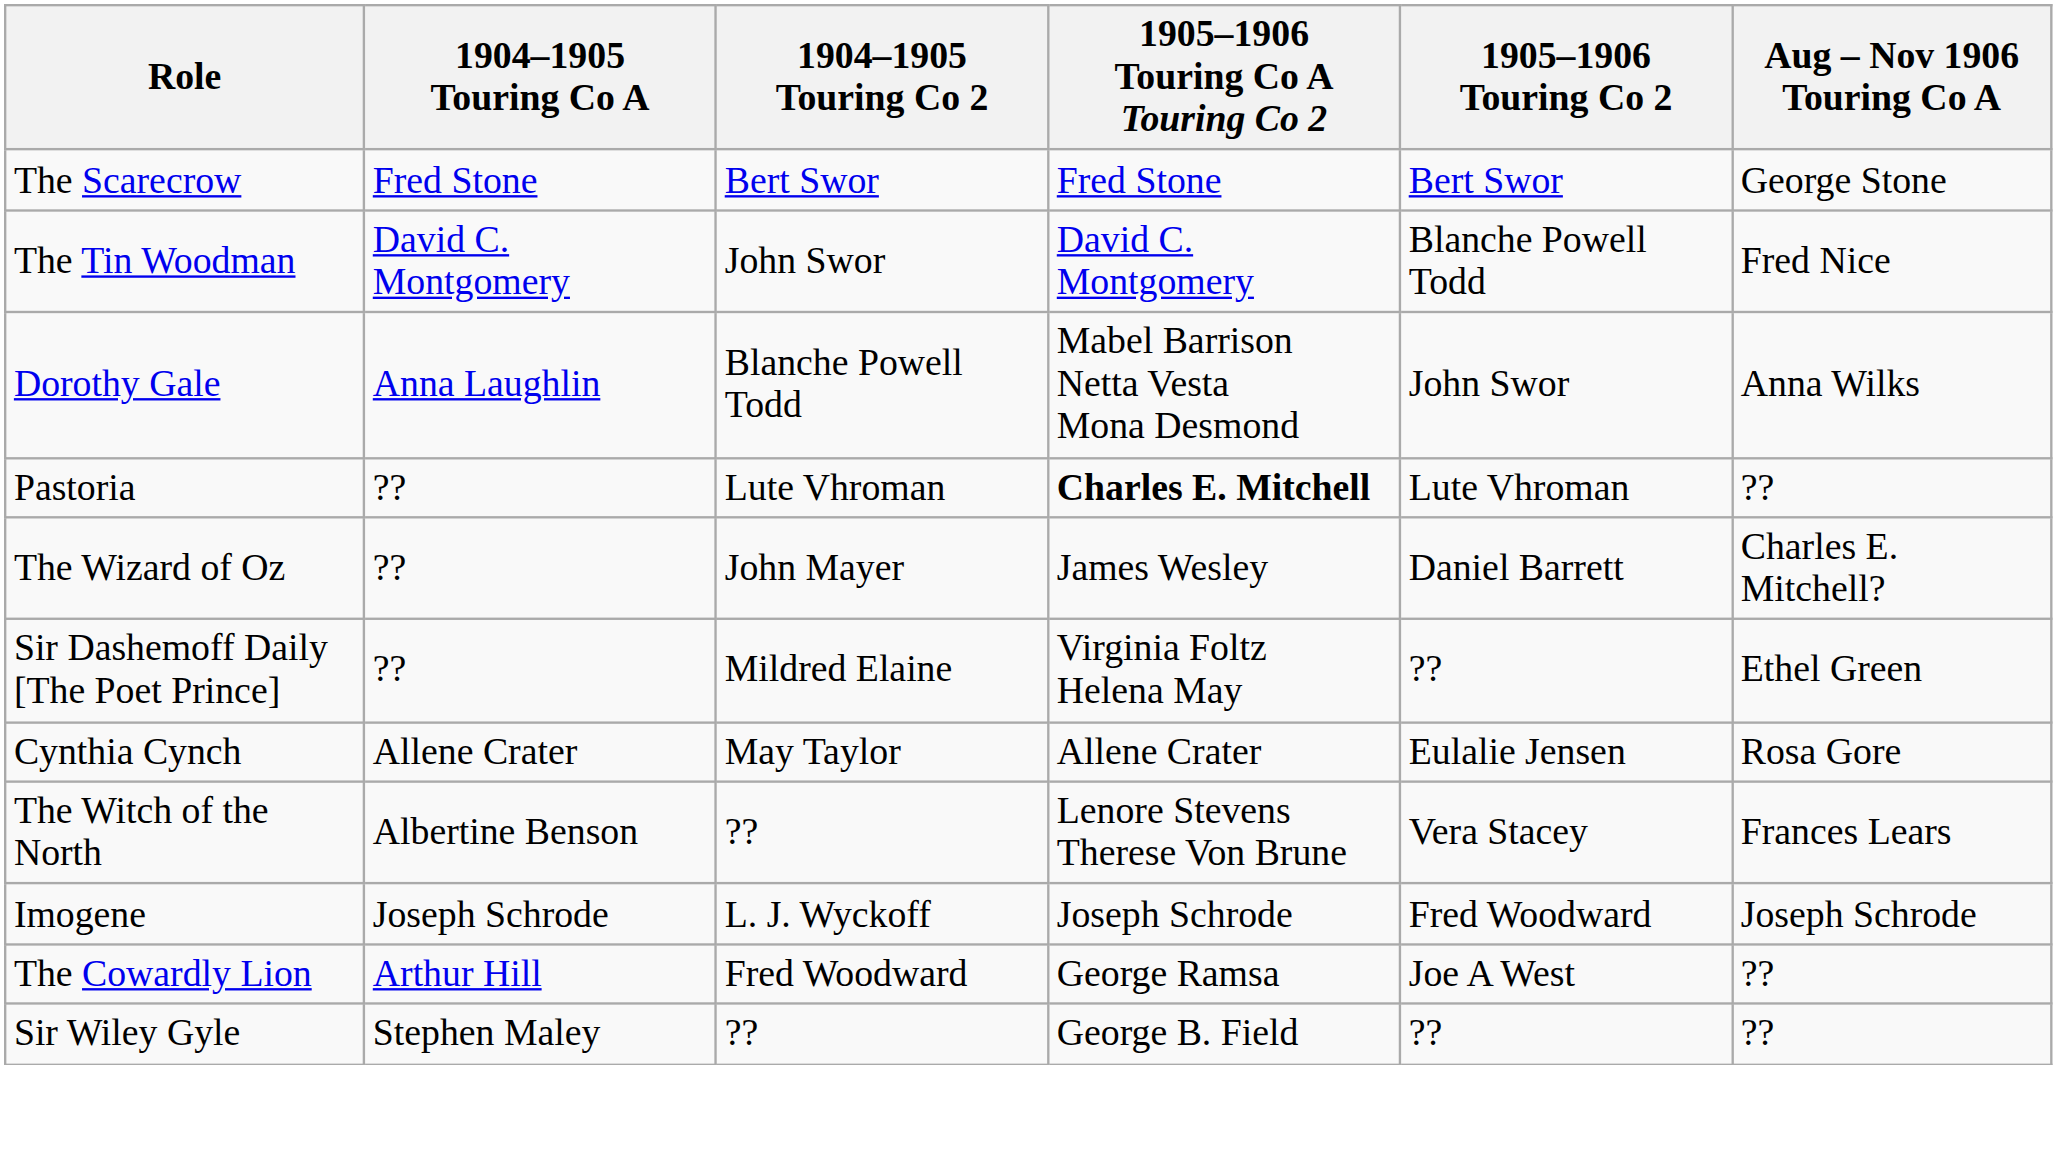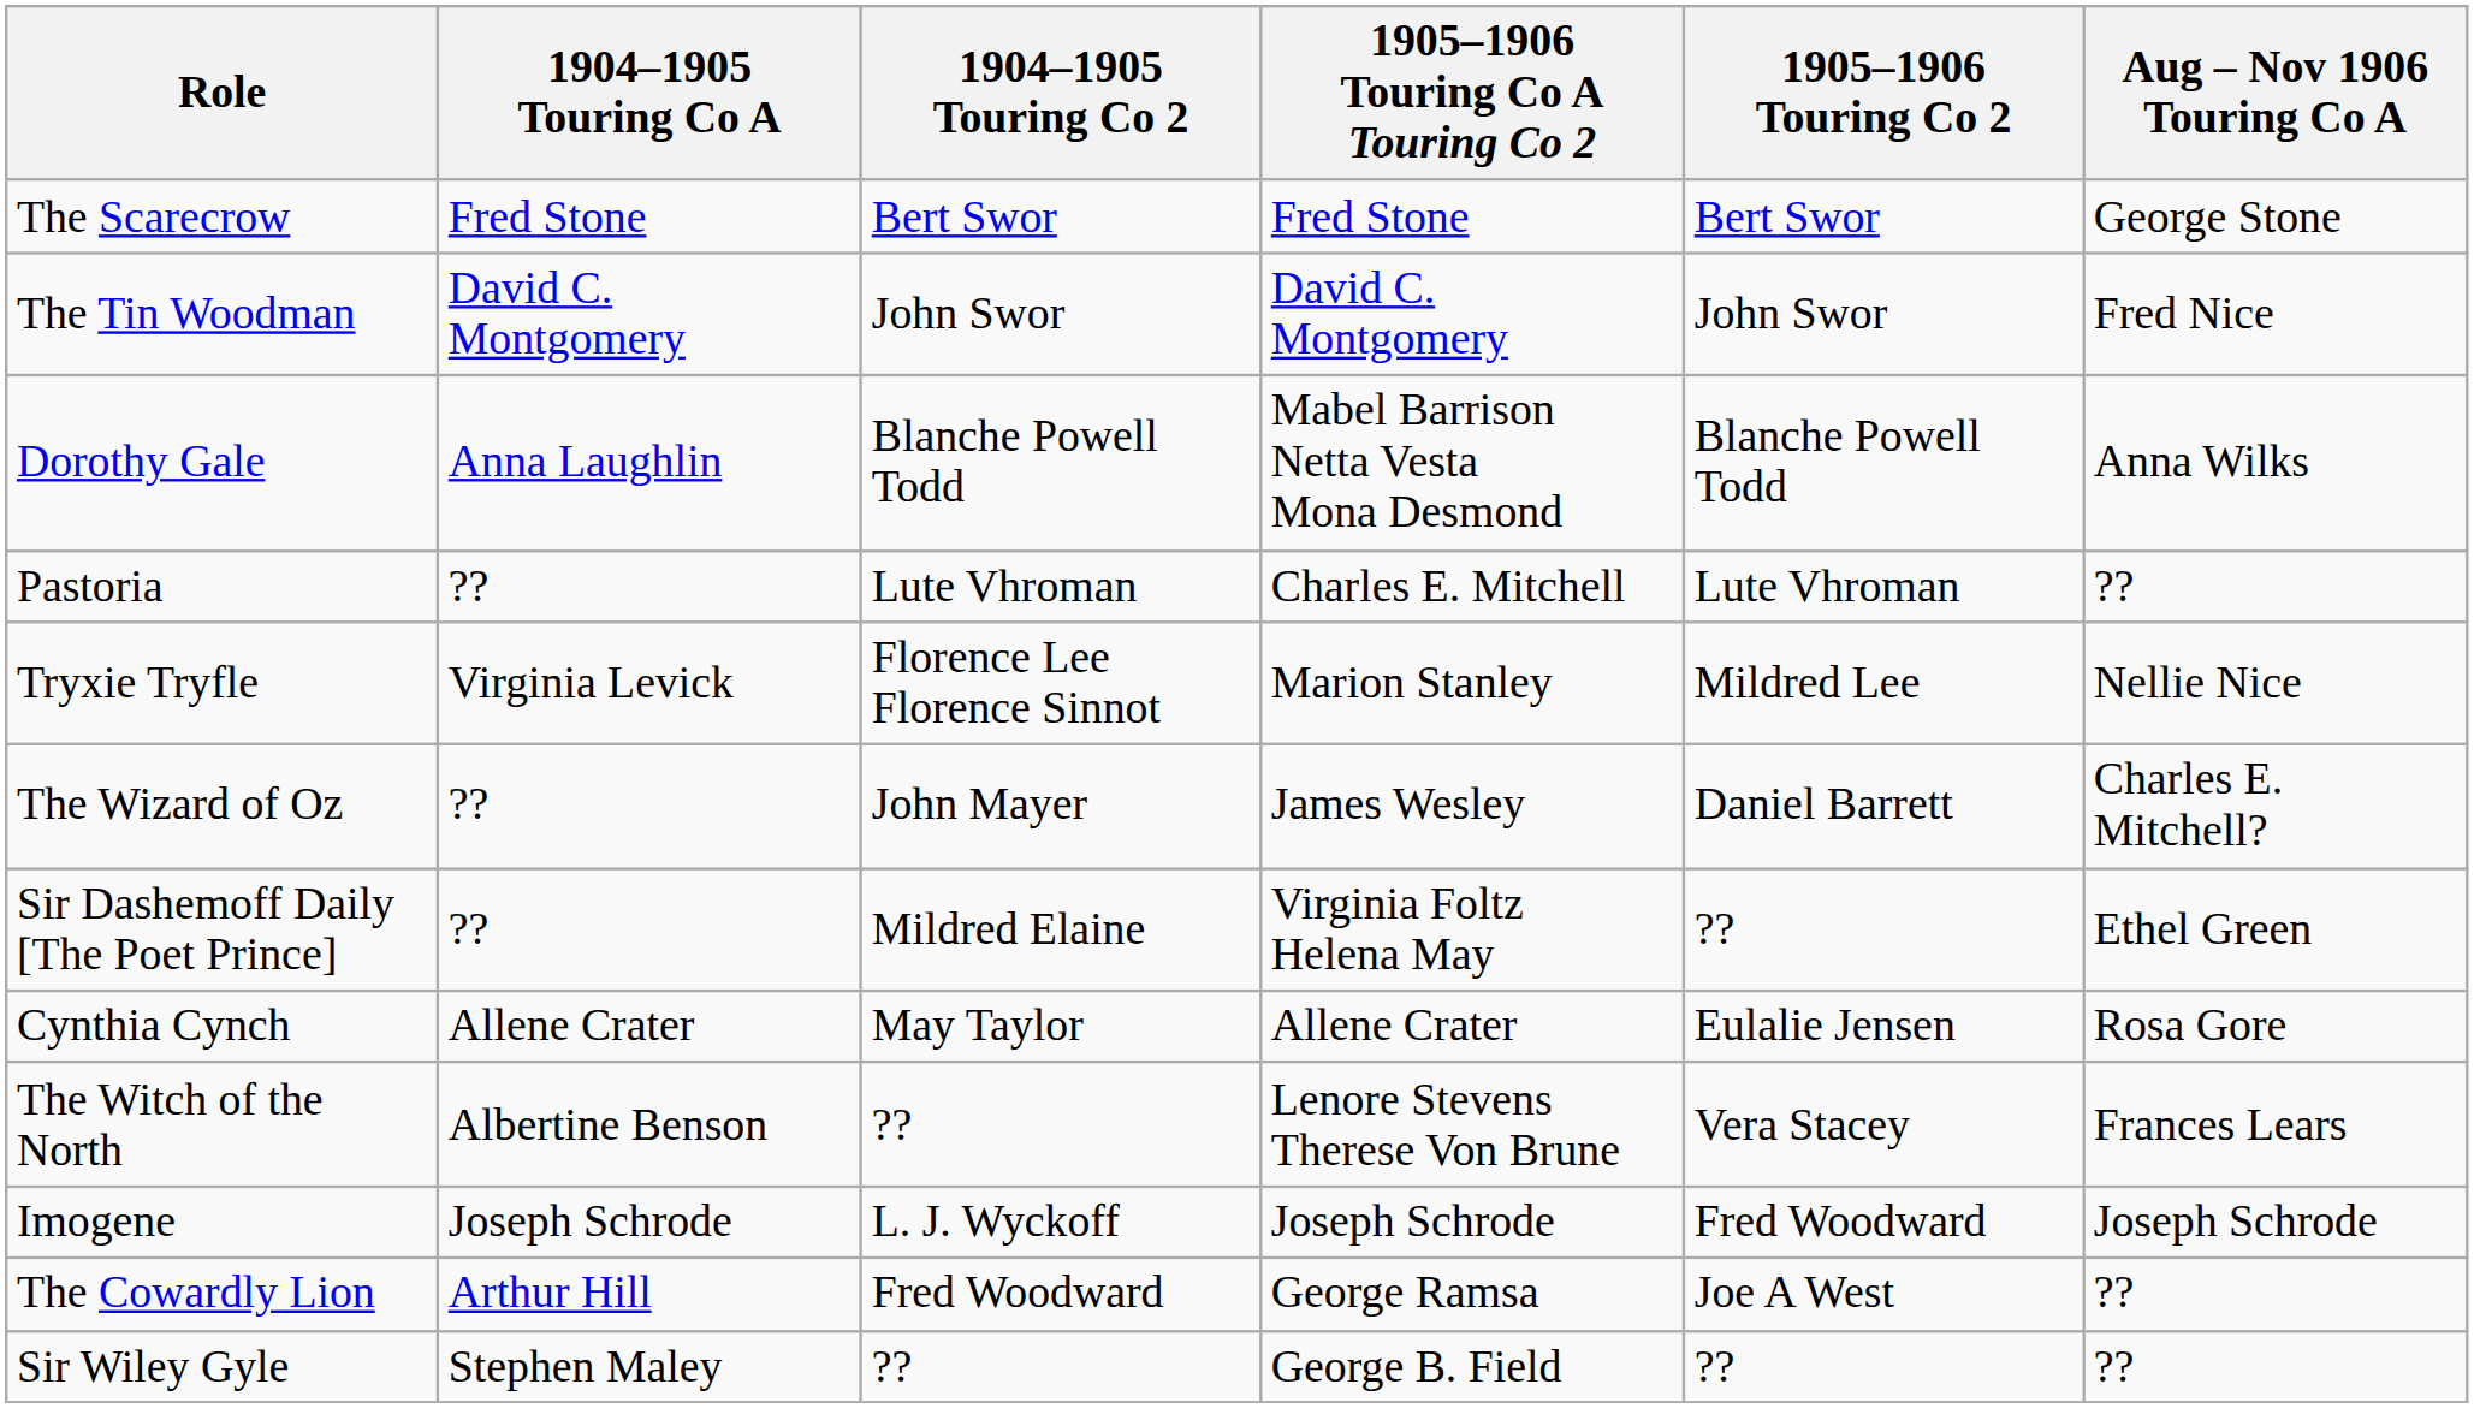The Tin Woodman | 1905–1906 Touring Co 2: Blanche Powell Todd -> John Swor
Dorothy Gale | 1905–1906 Touring Co 2: John Swor -> Blanche Powell Todd
Pastoria | 1905–1906 Touring Co A Touring Co 2: bold -> normal
+ row: Tryxie Tryfle | Virginia Levick | Florence Lee Florence Sinnot | Marion Stanley | Mildred Lee | Nellie Nice
